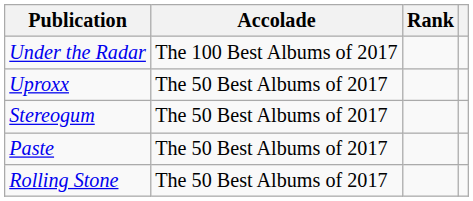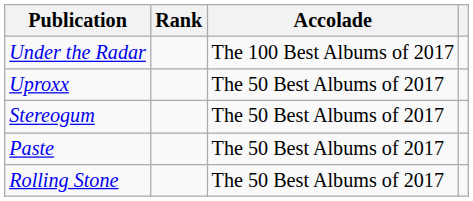columns swapped: Accolade <-> Rank
